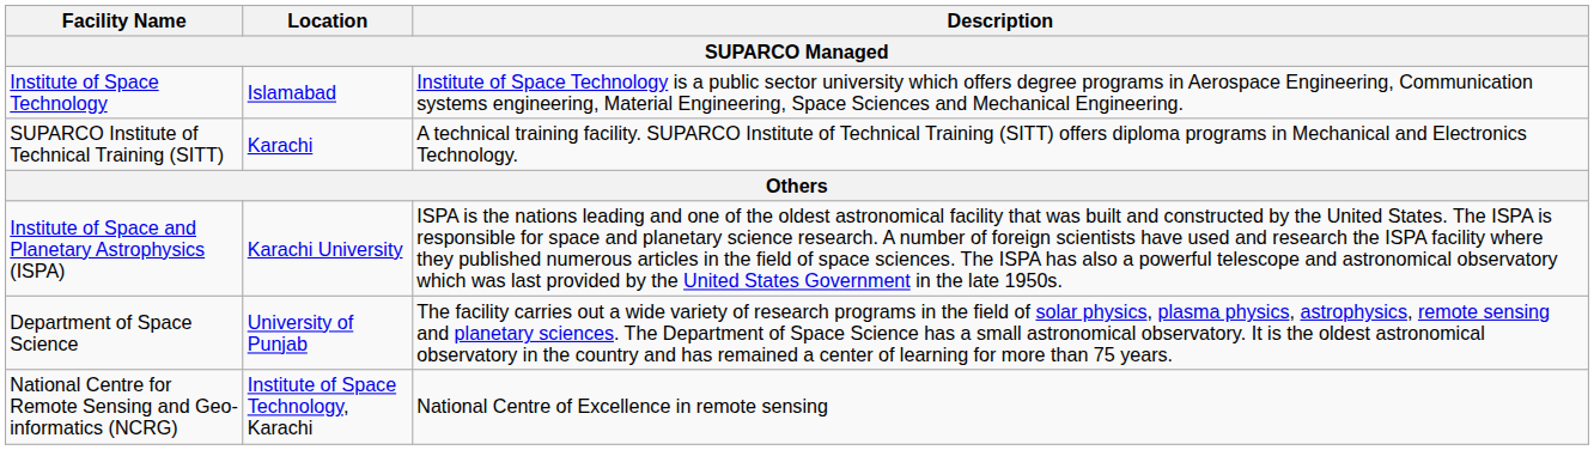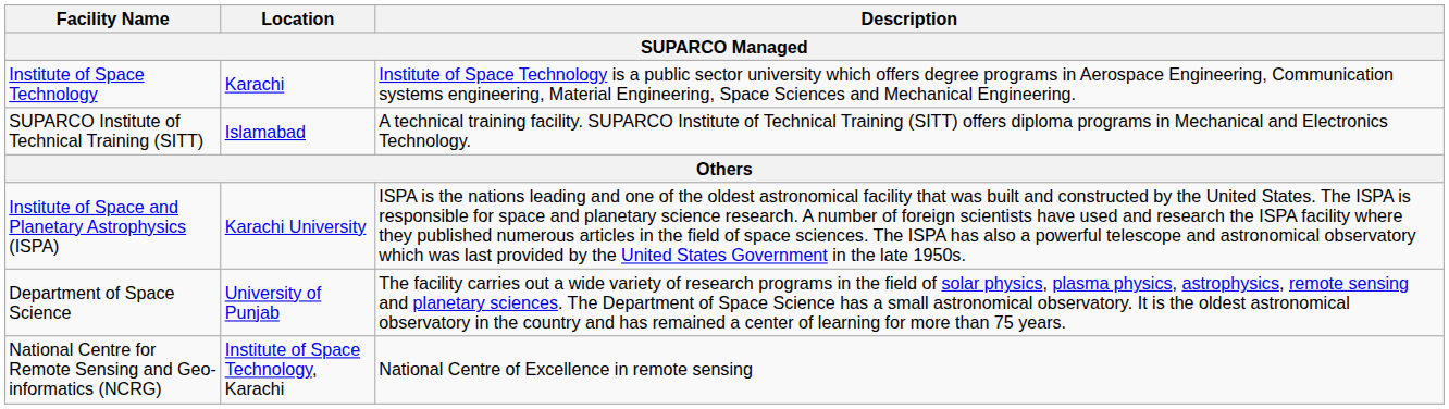Institute of Space Technology | Location: Islamabad -> Karachi
SUPARCO Institute of Technical Training (SITT) | Location: Karachi -> Islamabad
